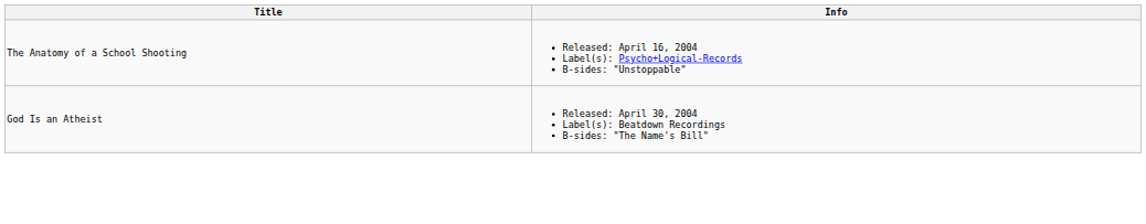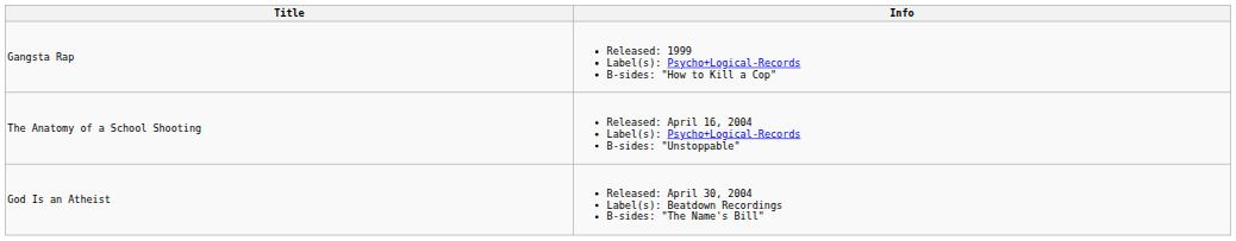+ row: Gangsta Rap | Released: 1999 Label(s): Psycho+Logical-Records B-sides: "How to Kill a Cop"
